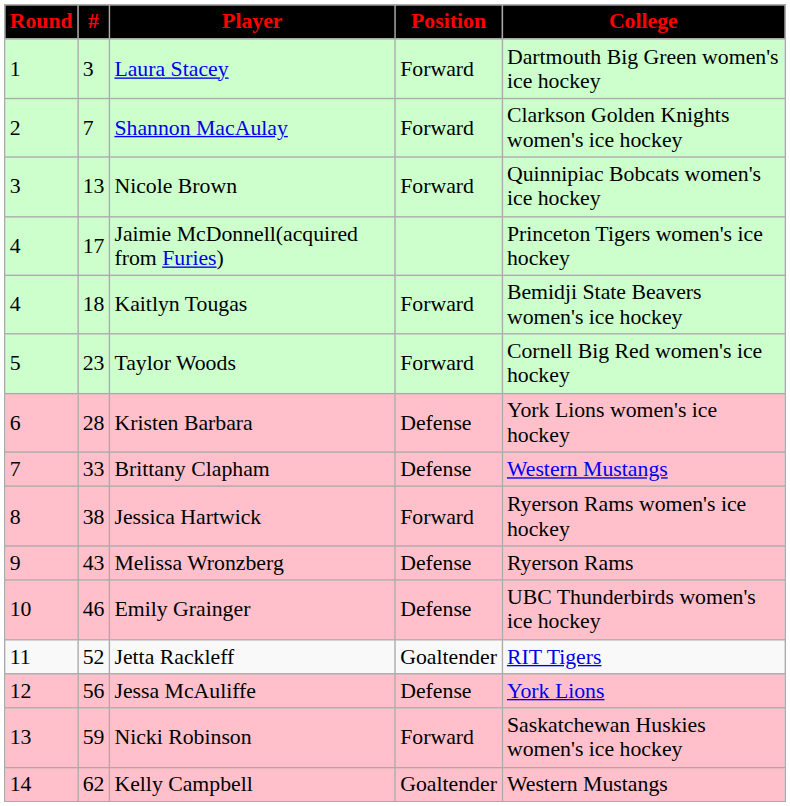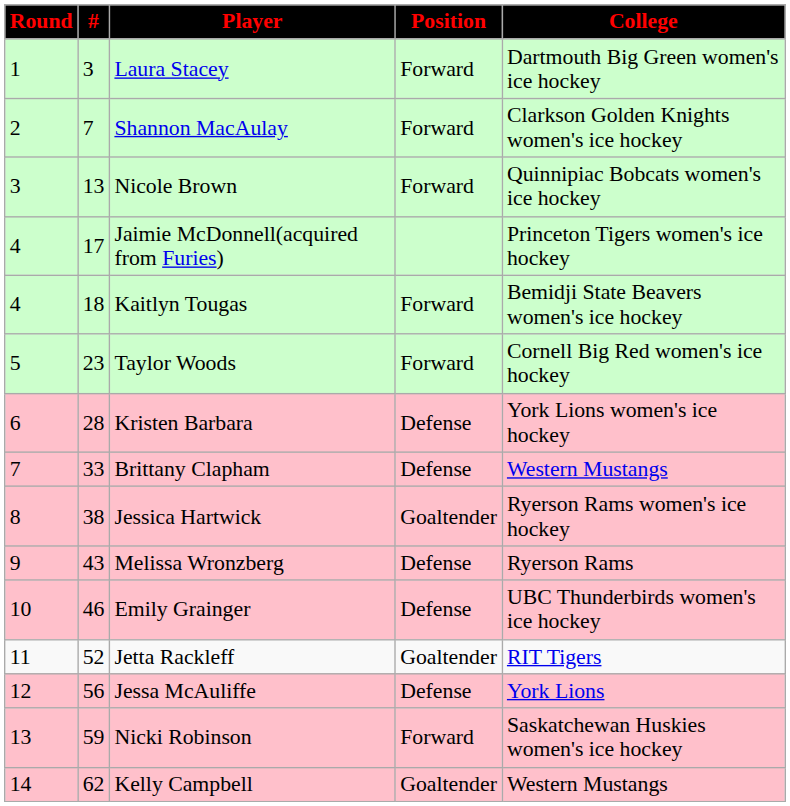Jessica Hartwick | Position: Forward -> Goaltender
